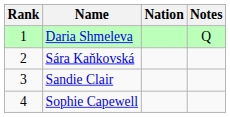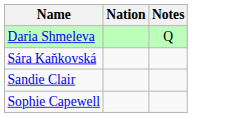- column: Rank | 1 | 2 | 3 | 4
